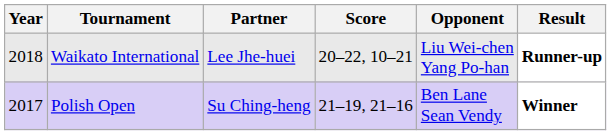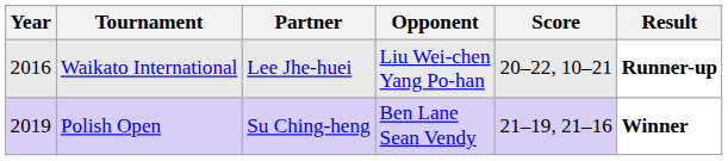columns swapped: Opponent <-> Score
Waikato International | Year: 2018 -> 2016
Polish Open | Year: 2017 -> 2019
